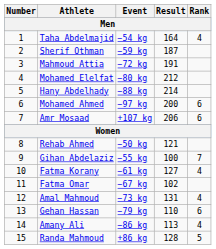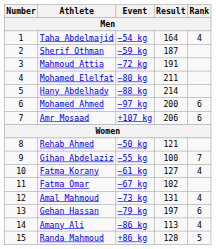Mohamed Elelfat | Result: 212 -> 211
Gehan Hassan | Result: 110 -> 197
